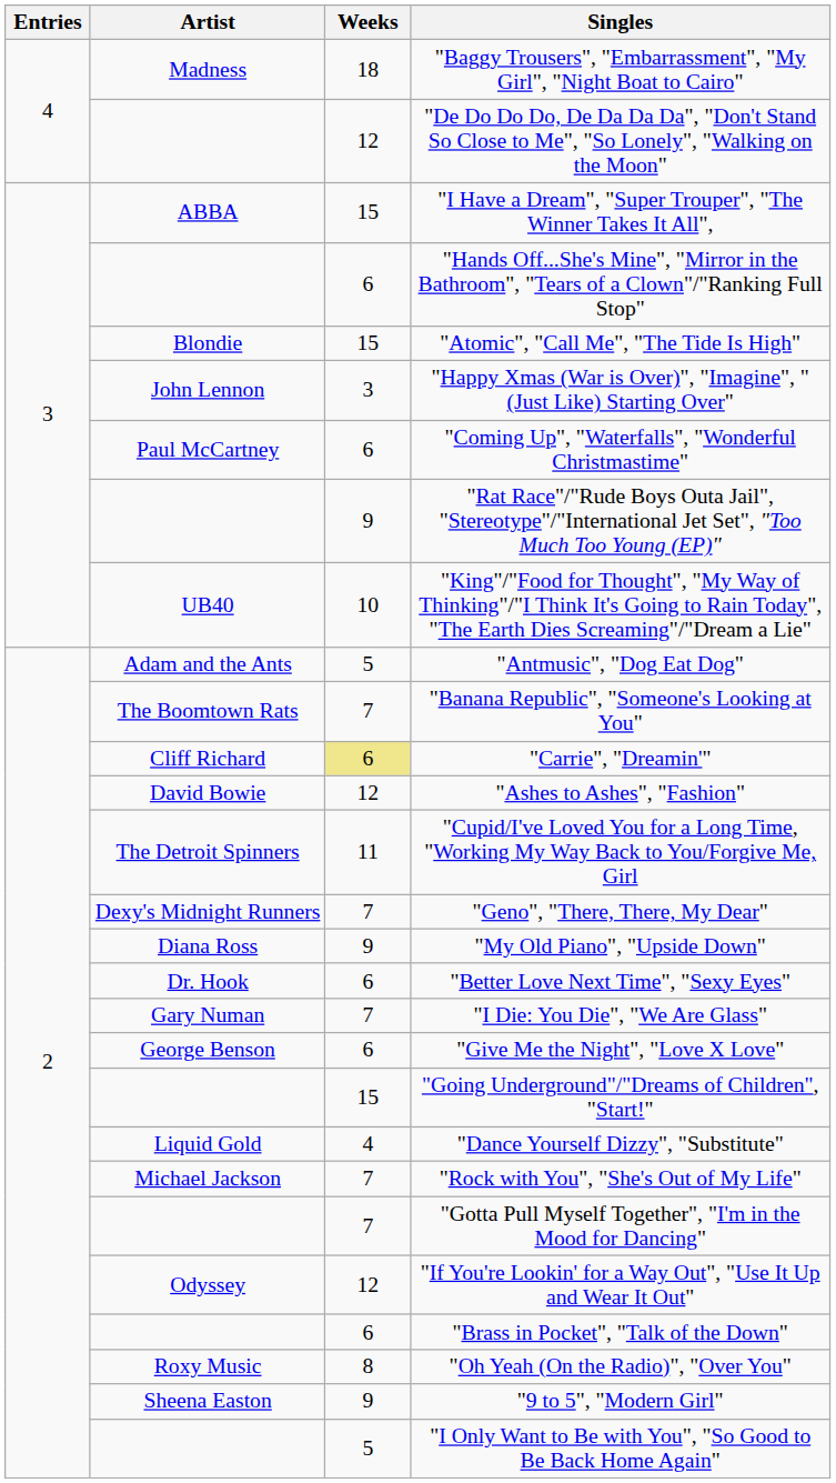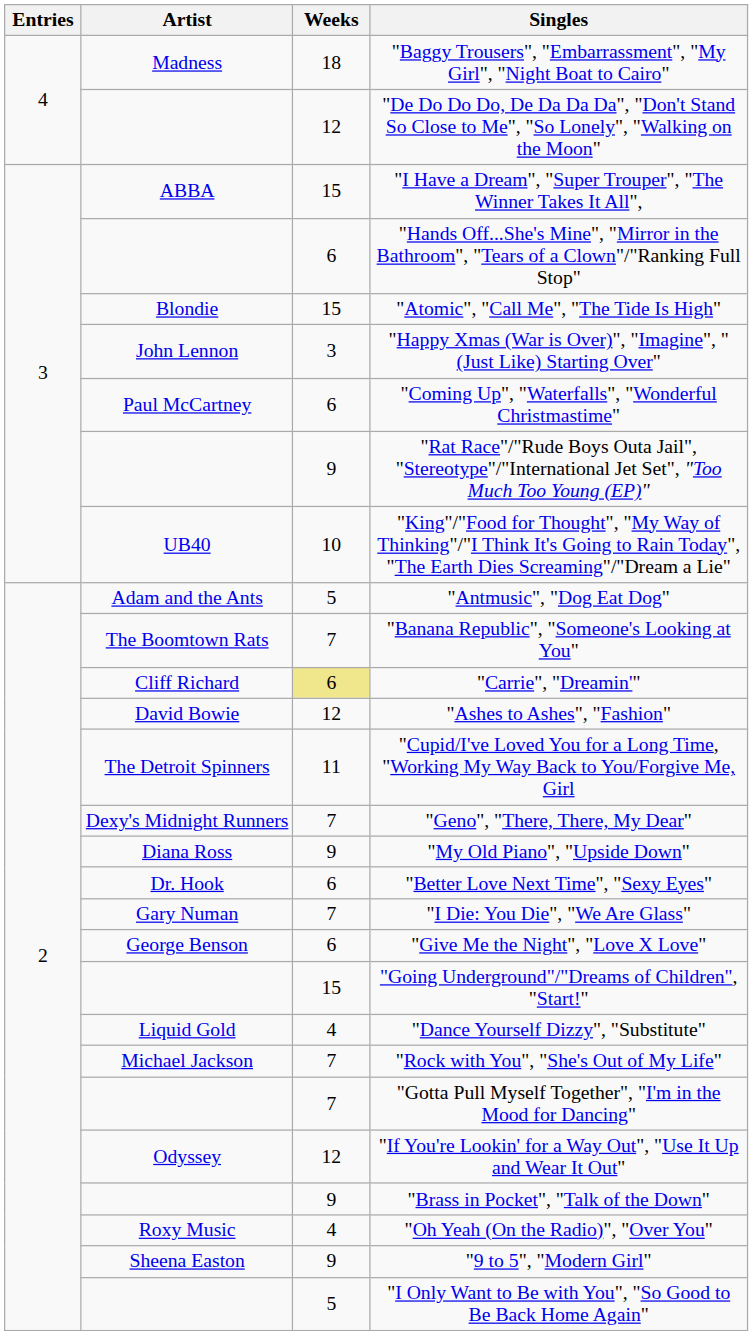"Brass in Pocket", "Talk of the Down" | Weeks: 6 -> 9
"Oh Yeah (On the Radio)", "Over You" | Weeks: 8 -> 4
